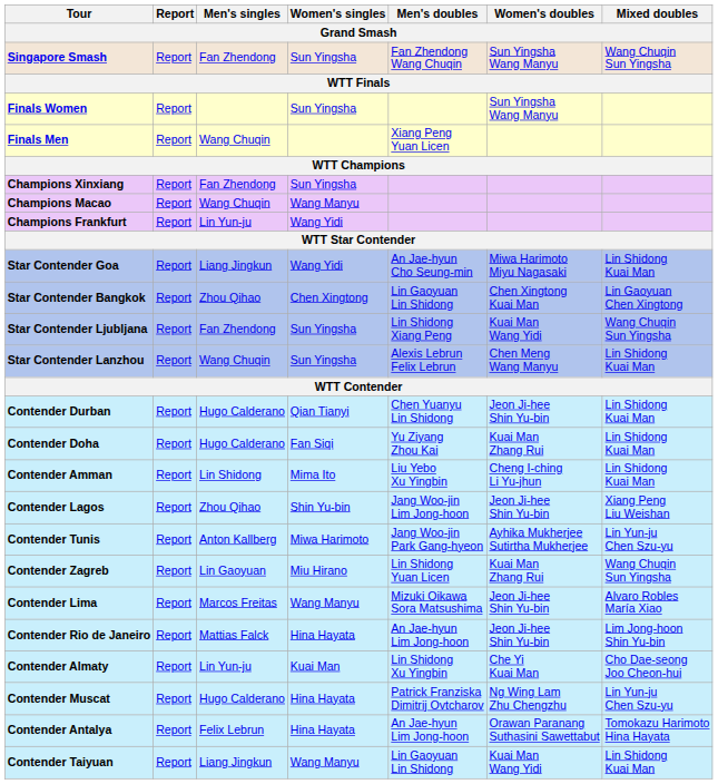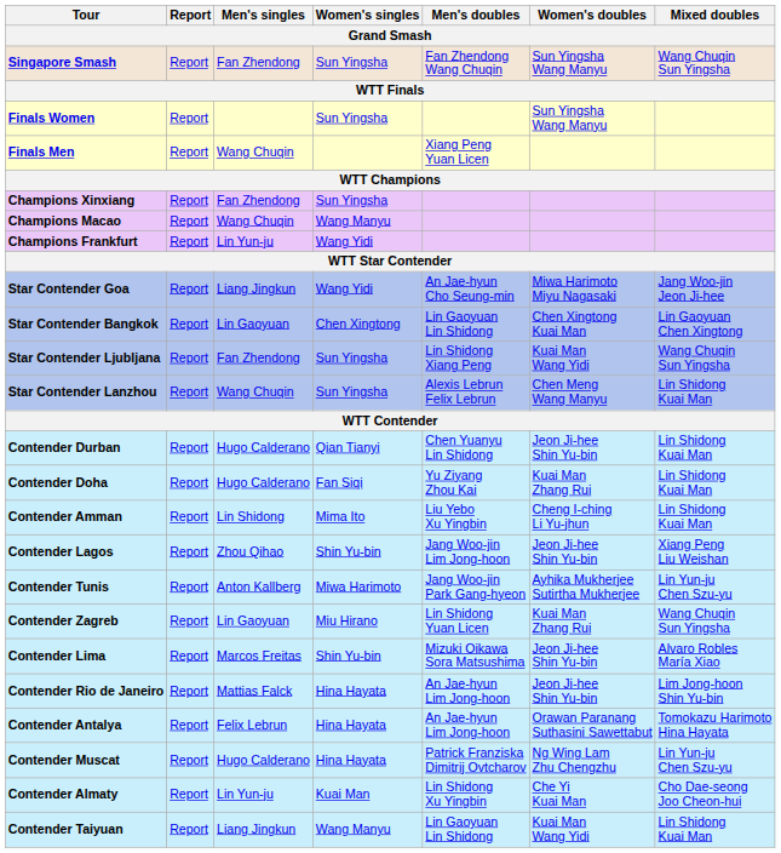Star Contender Goa | Mixed doubles: Lin Shidong Kuai Man -> Jang Woo-jin Jeon Ji-hee
Star Contender Bangkok | Men's singles: Zhou Qihao -> Lin Gaoyuan
Contender Lima | Women's singles: Wang Manyu -> Shin Yu-bin
rows swapped: Contender Almaty <-> Contender Antalya
